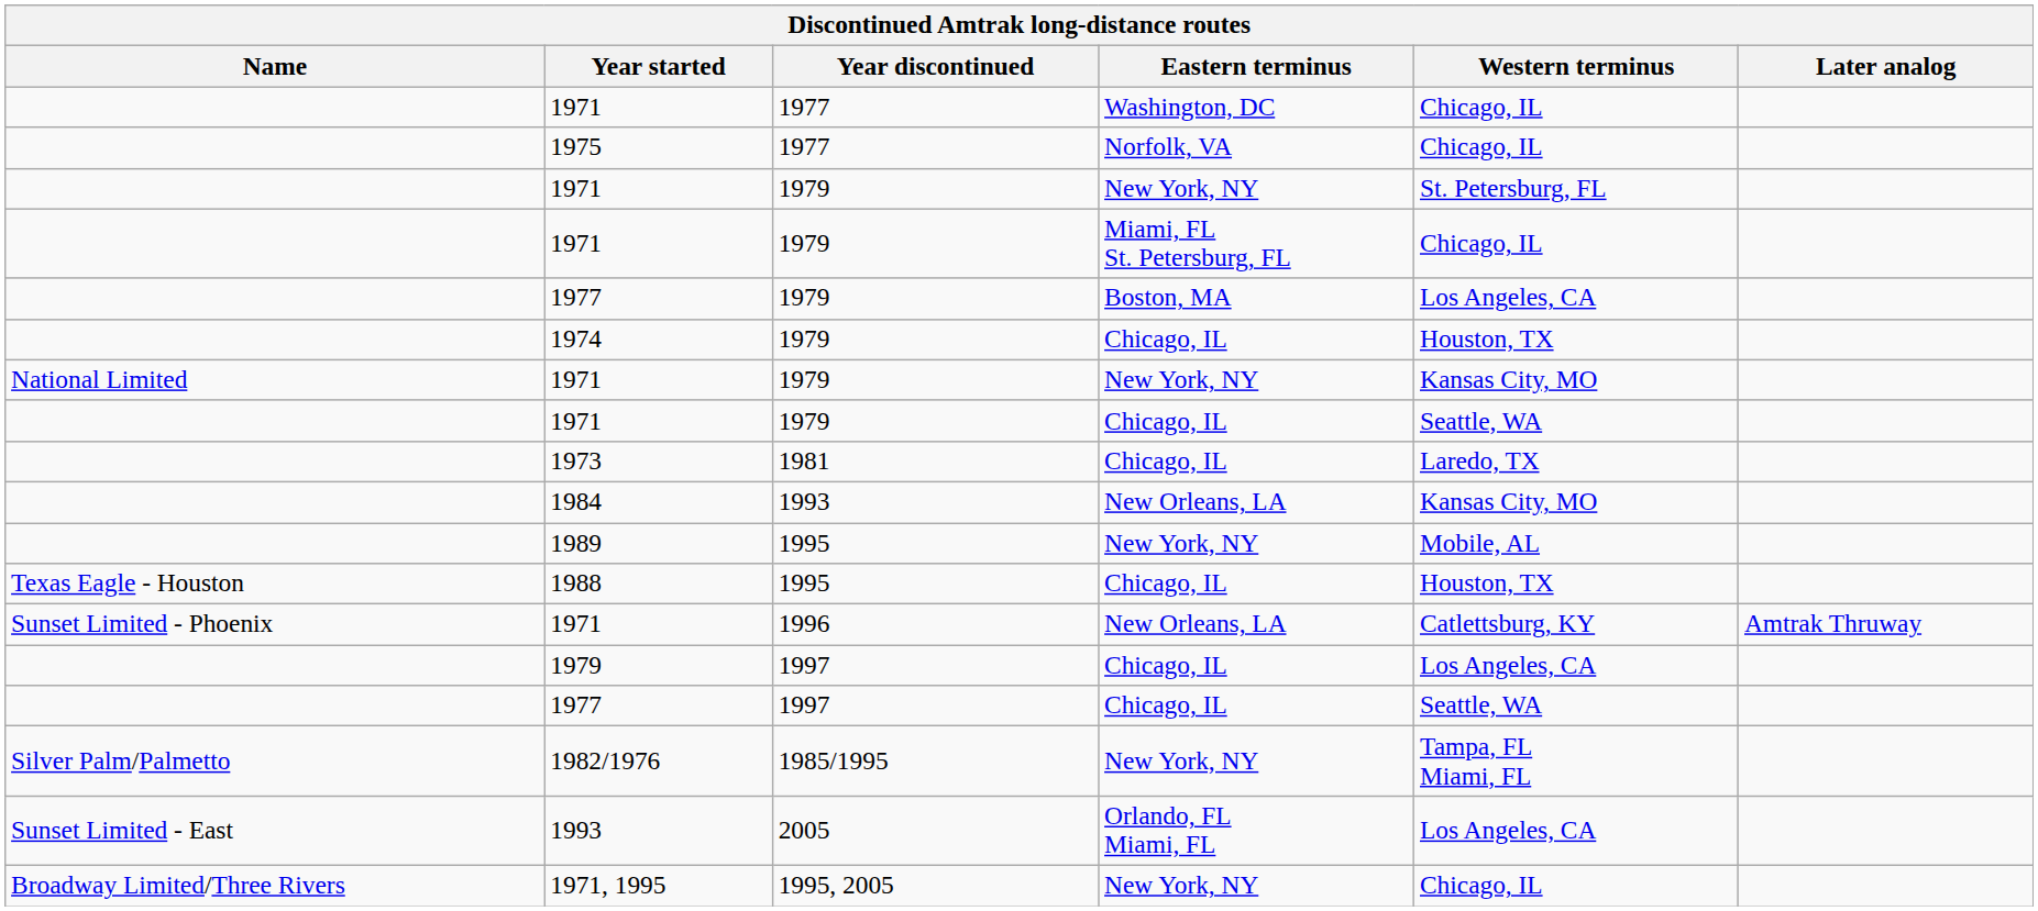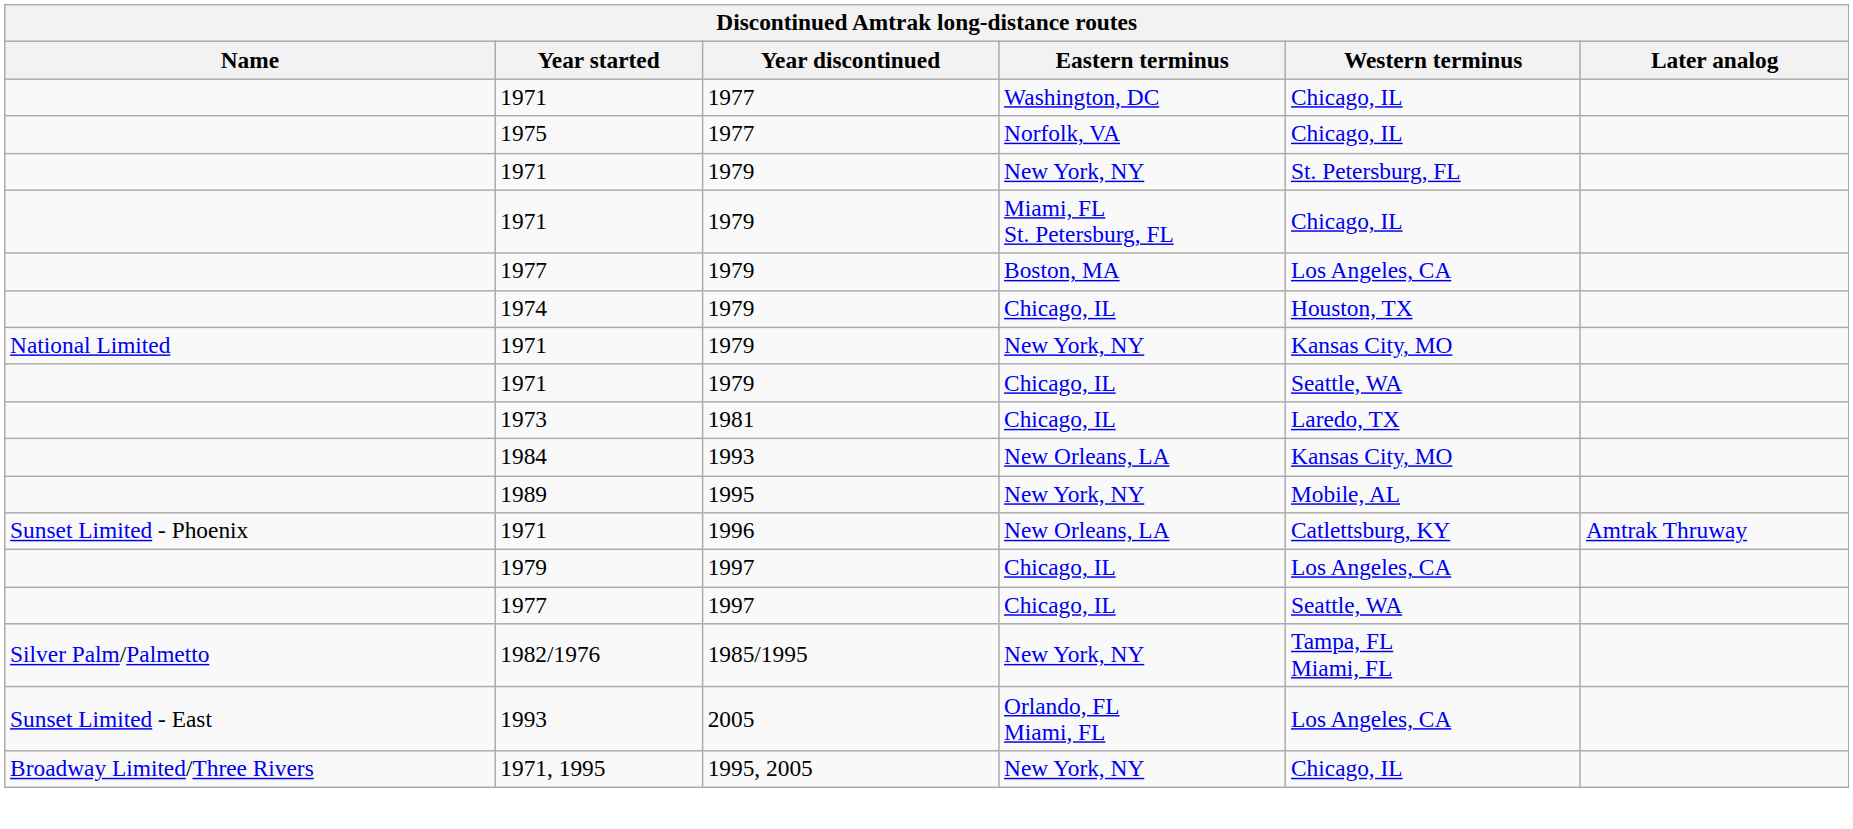- row: Texas Eagle - Houston | 1988 | 1995 | Chicago, IL | Houston, TX
